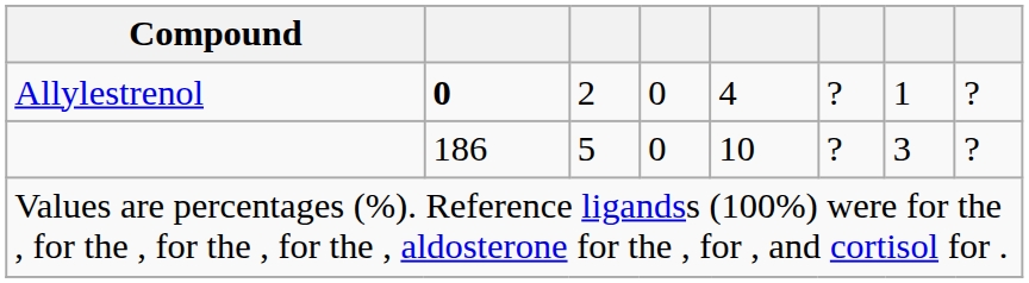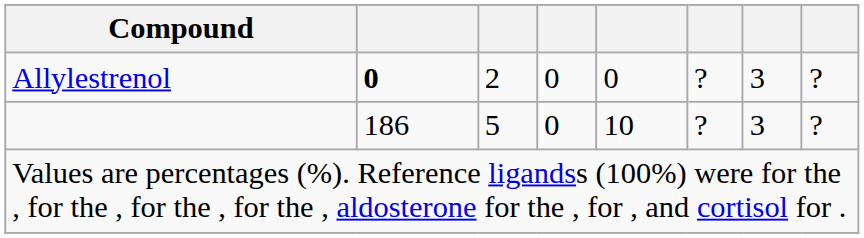Allylestrenol | column 5: 4 -> 0
Allylestrenol | column 7: 1 -> 3
